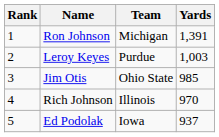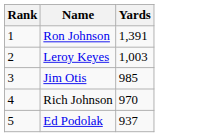- column: Team | Michigan | Purdue | Ohio State | Illinois | Iowa
